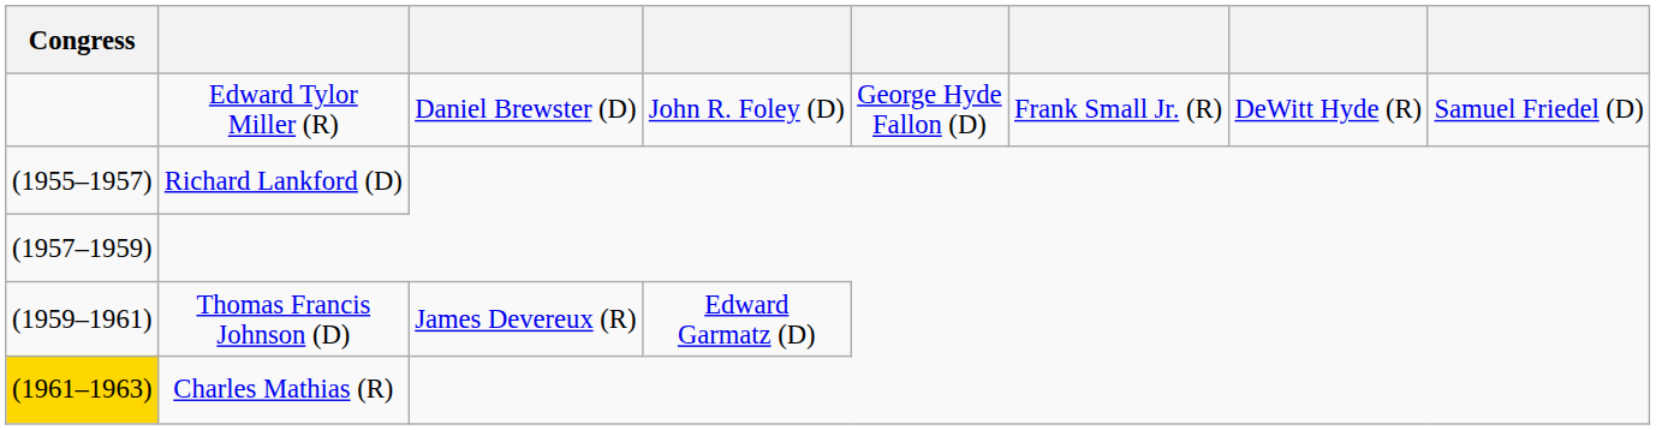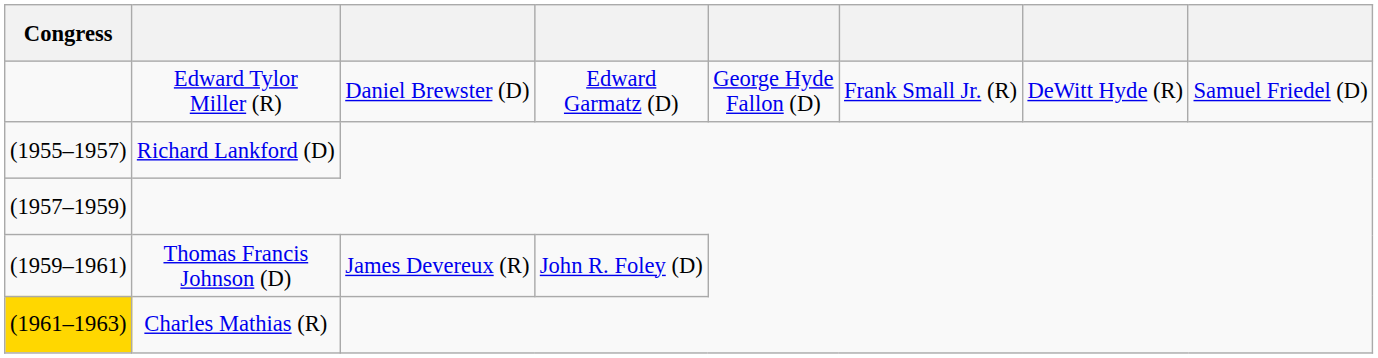Edward Tylor Miller (R) | column 4: John R. Foley (D) -> Edward Garmatz (D)
Thomas Francis Johnson (D) | column 4: Edward Garmatz (D) -> John R. Foley (D)
